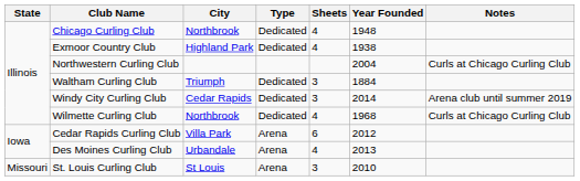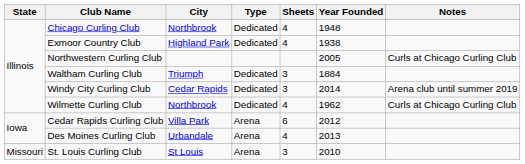Northwestern Curling Club | Year Founded: 2004 -> 2005
Wilmette Curling Club | Year Founded: 1968 -> 1962
